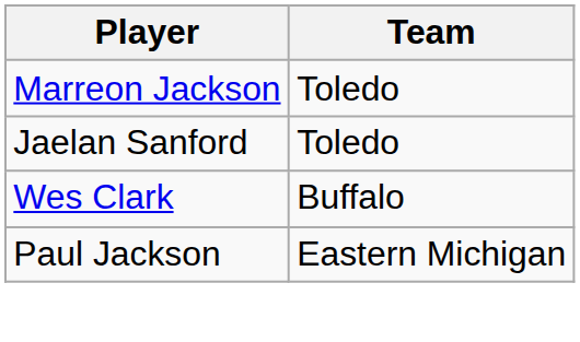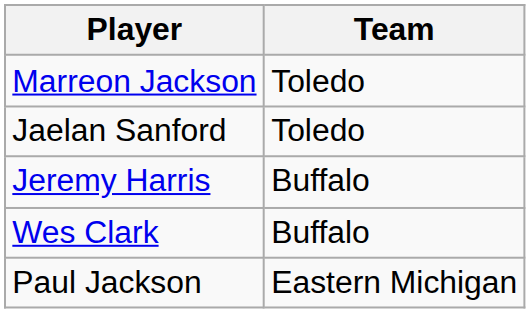+ row: Jeremy Harris | Buffalo
